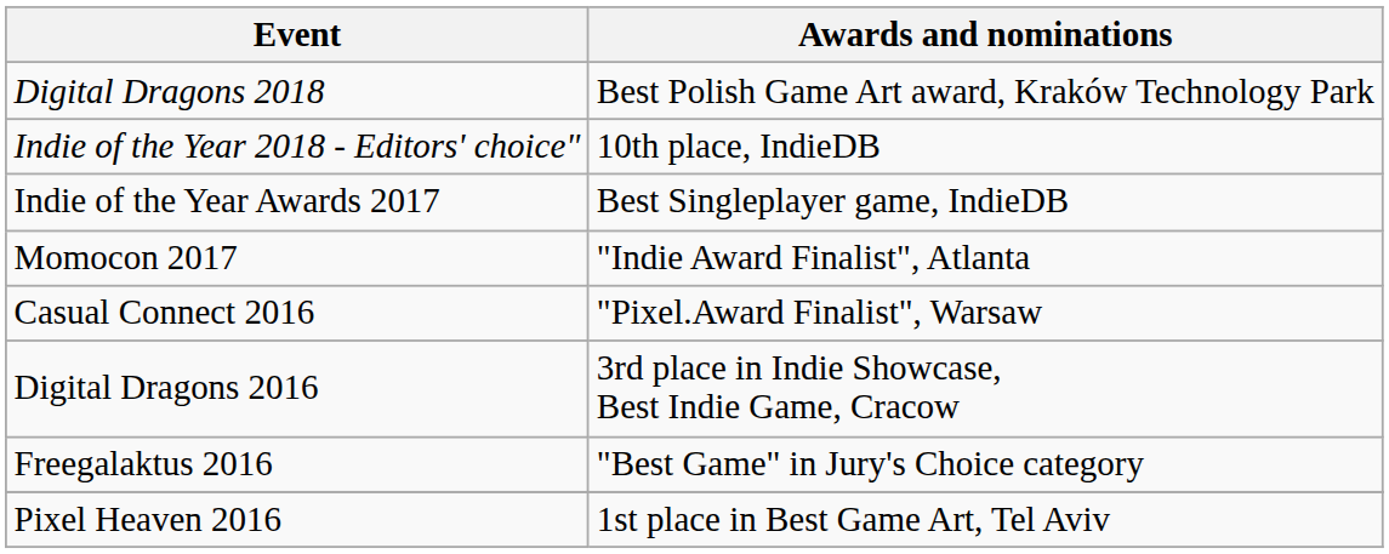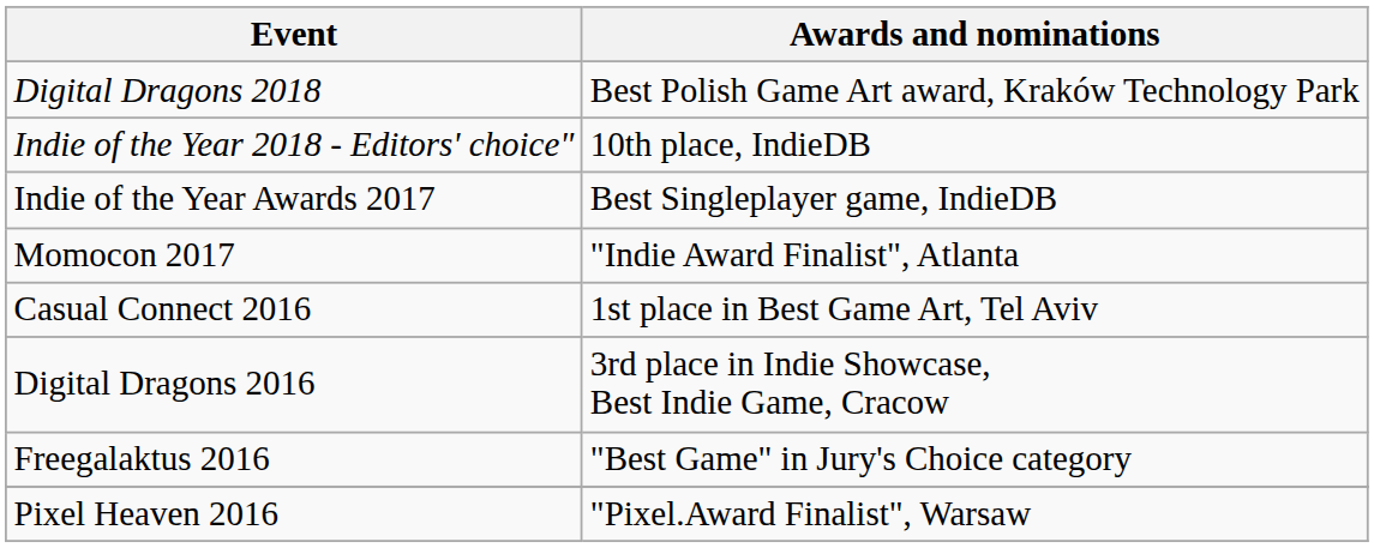Casual Connect 2016 | Awards and nominations: "Pixel.Award Finalist", Warsaw -> 1st place in Best Game Art, Tel Aviv
Pixel Heaven 2016 | Awards and nominations: 1st place in Best Game Art, Tel Aviv -> "Pixel.Award Finalist", Warsaw
